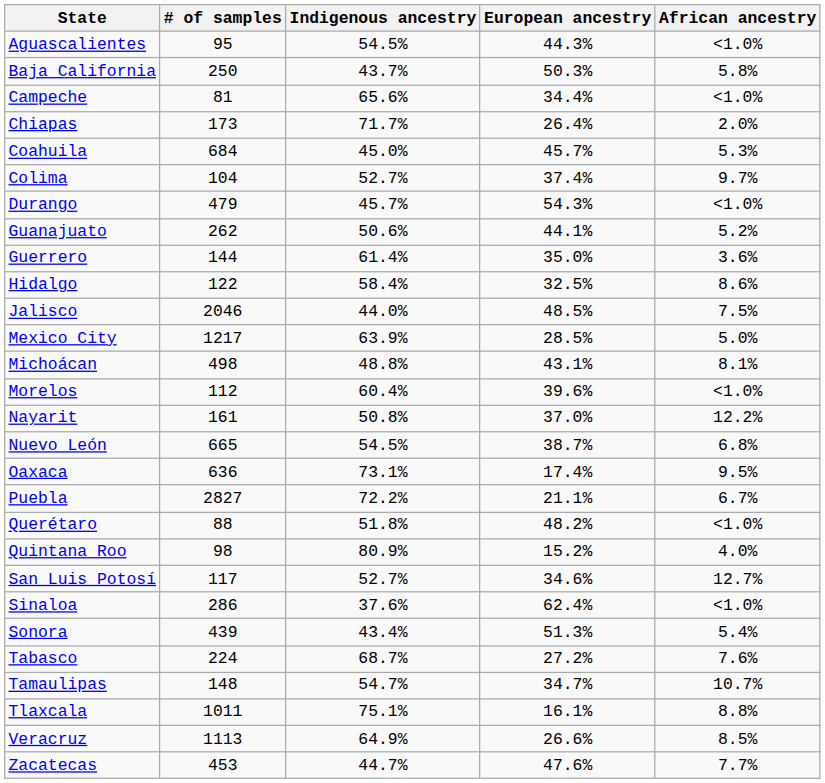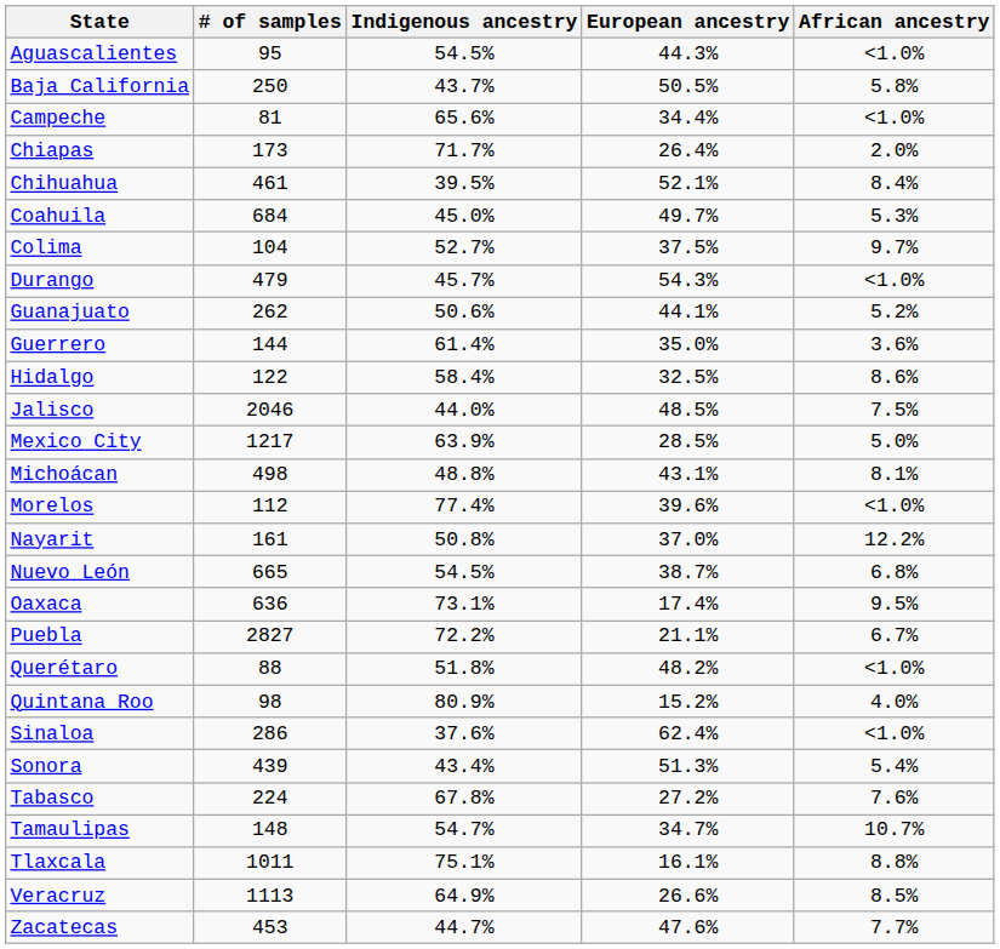Baja California | European ancestry: 50.3% -> 50.5%
+ row: Chihuahua | 461 | 39.5% | 52.1% | 8.4%
Coahuila | European ancestry: 45.7% -> 49.7%
Colima | European ancestry: 37.4% -> 37.5%
Morelos | Indigenous ancestry: 60.4% -> 77.4%
- row: San Luis Potosí | 117 | 52.7% | 34.6% | 12.7%
Tabasco | Indigenous ancestry: 68.7% -> 67.8%
